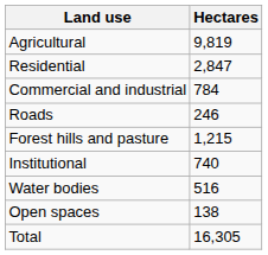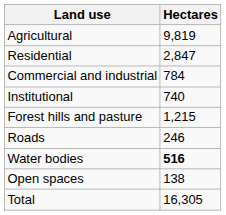rows swapped: Institutional <-> Roads
Water bodies | Hectares: normal -> bold
